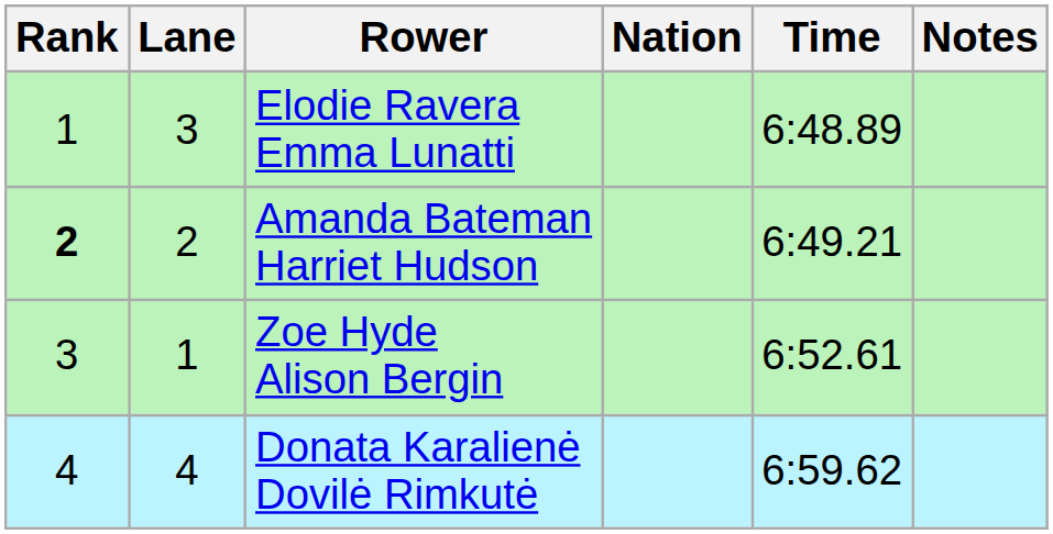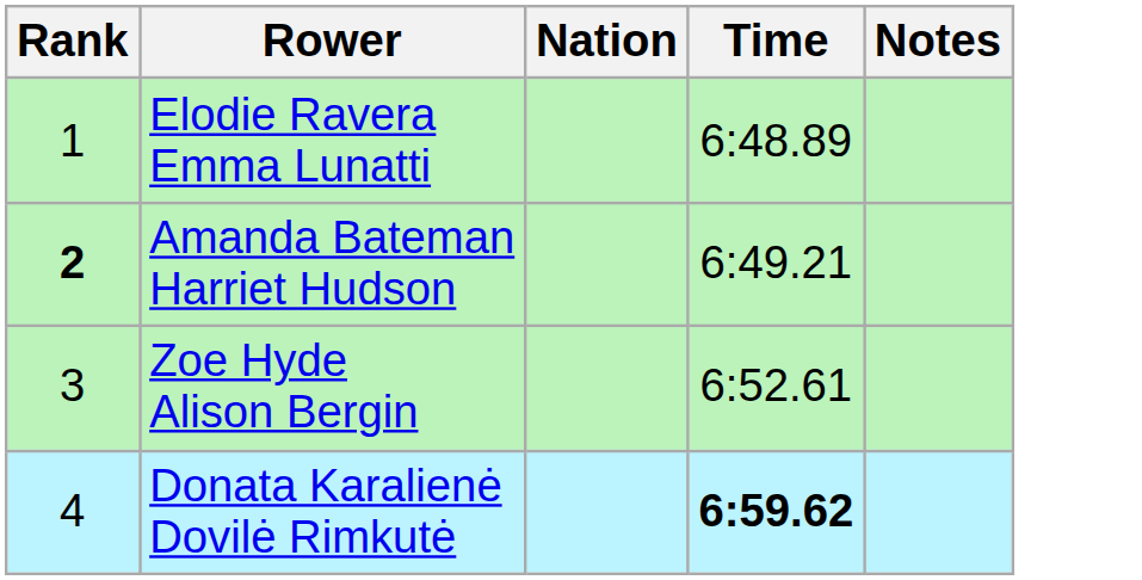- column: Lane | 3 | 2 | 1 | 4
Donata Karalienė Dovilė Rimkutė | Time: normal -> bold
